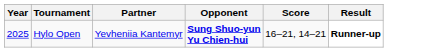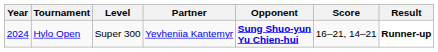+ column: Level | Super 300
Hylo Open | Year: 2025 -> 2024
